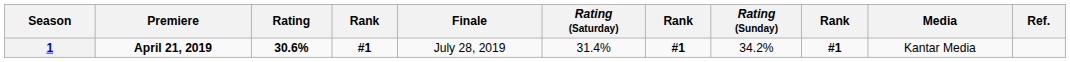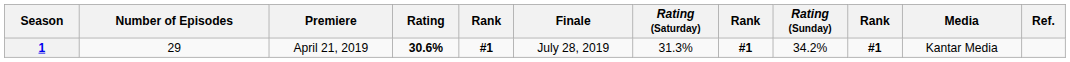+ column: Number of Episodes | 29
1 | Premiere: bold -> normal
1 | Rating (Saturday): 31.4% -> 31.3%
